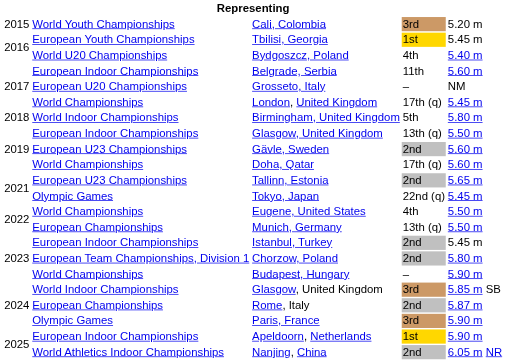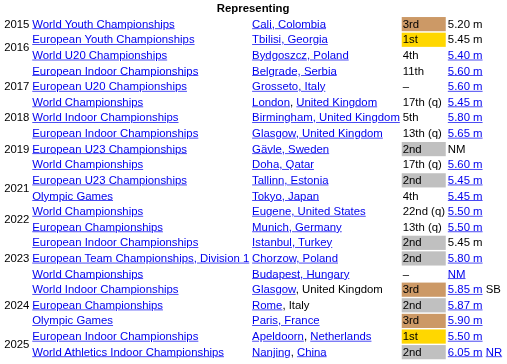Grosseto, Italy | column 5: NM -> 5.60 m
European Indoor Championships / Glasgow, United Kingdom | column 5: 5.50 m -> 5.65 m
Gävle, Sweden | column 5: 5.60 m -> NM
Tallinn, Estonia | column 5: 5.65 m -> 5.45 m
Tokyo, Japan | column 4: 22nd (q) -> 4th
Eugene, United States | column 4: 4th -> 22nd (q)
Budapest, Hungary | column 5: 5.90 m -> NM
Apeldoorn, Netherlands | column 5: 5.90 m -> 5.50 m
